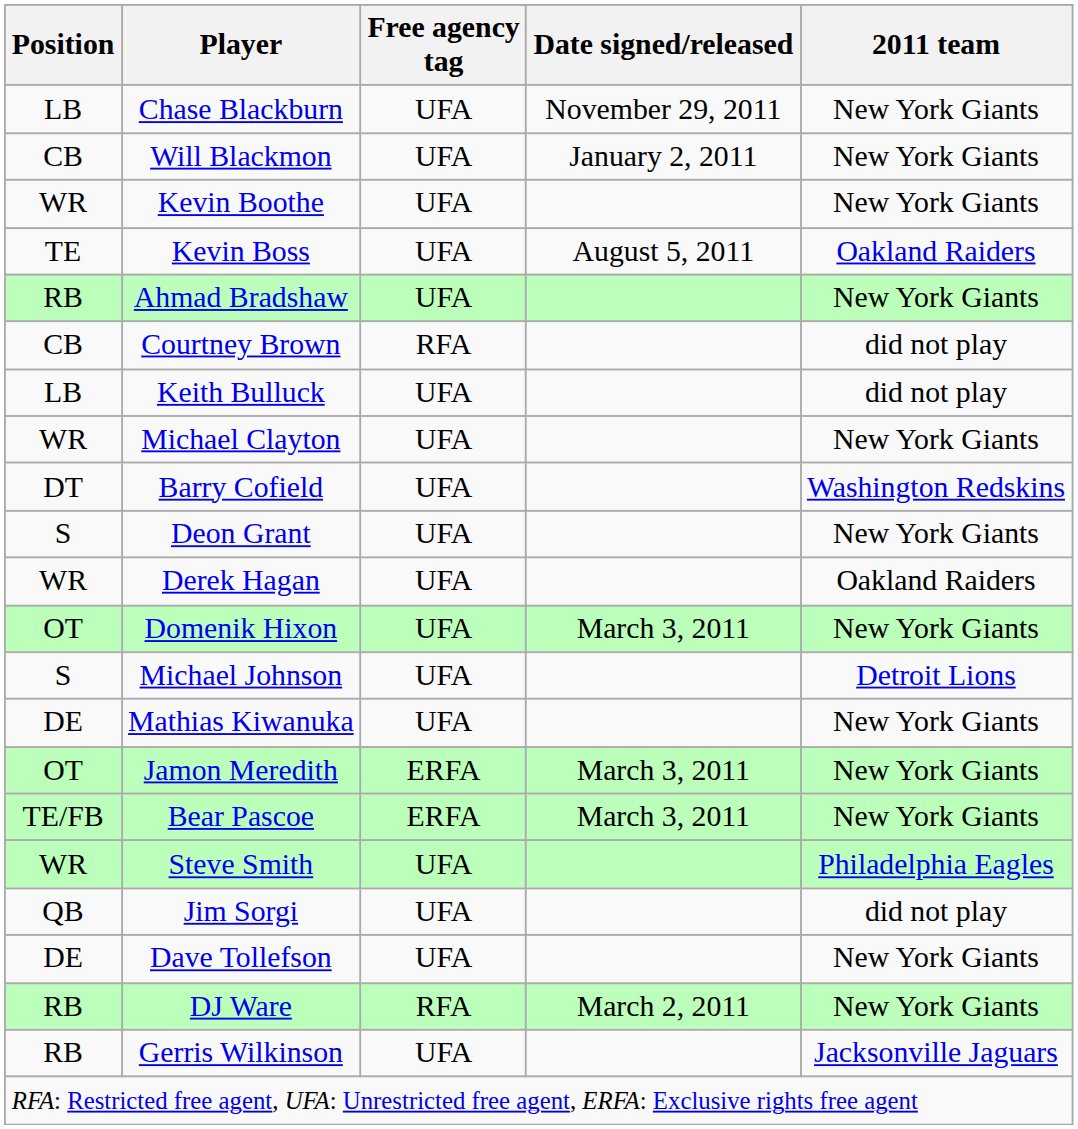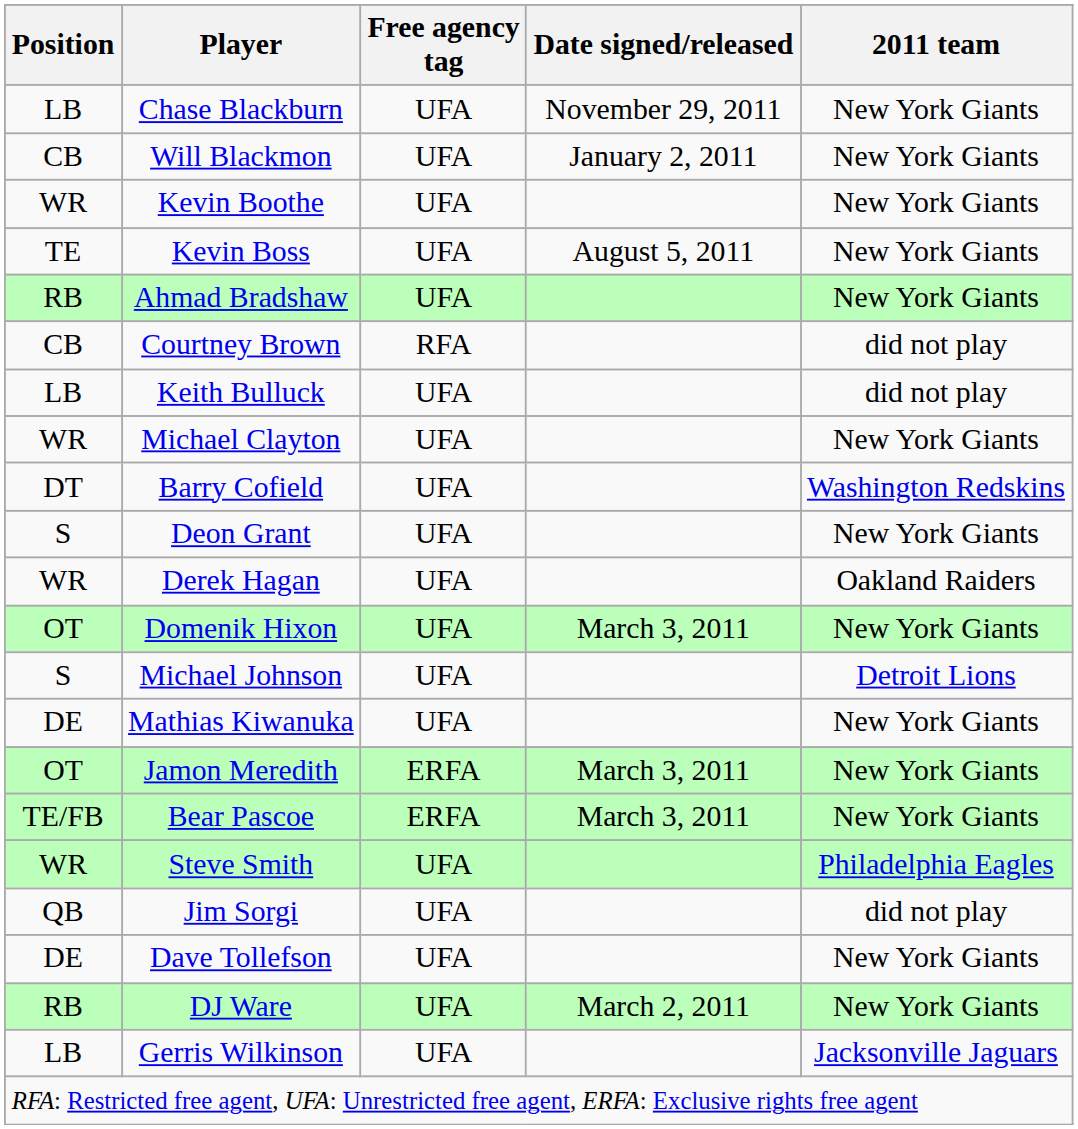Kevin Boss | 2011 team: Oakland Raiders -> New York Giants
DJ Ware | Free agency tag: RFA -> UFA
Gerris Wilkinson | Position: RB -> LB
